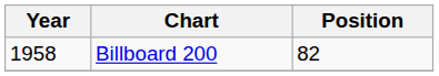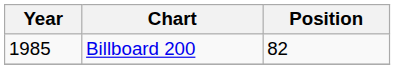Billboard 200 | Year: 1958 -> 1985
